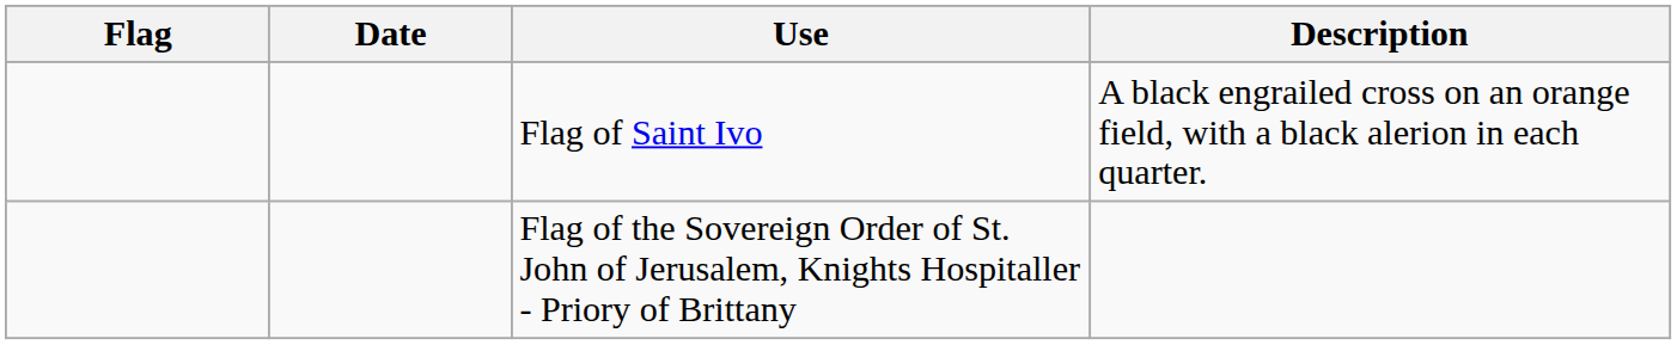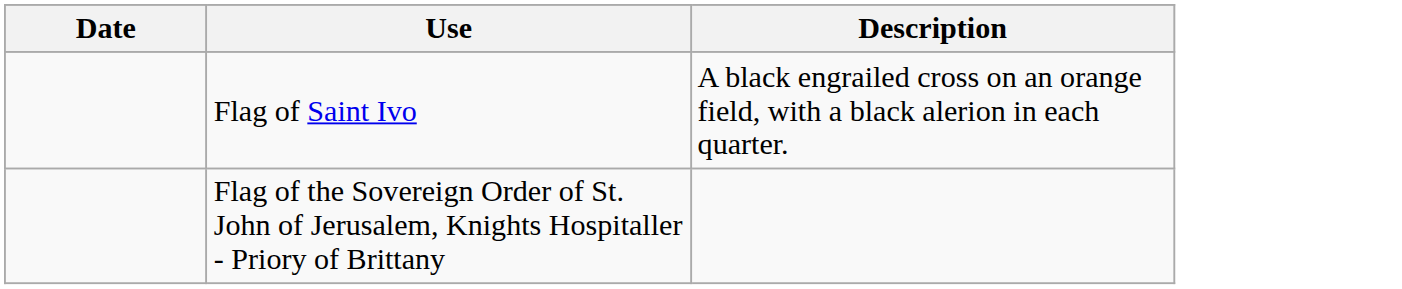- column: Flag
